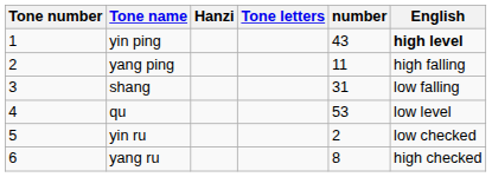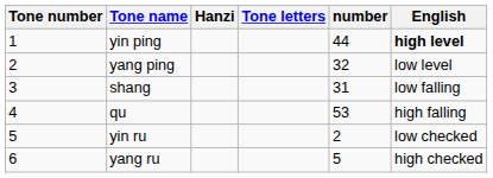yin ping | number: 43 -> 44
yang ping | number: 11 -> 32
yang ping | English: high falling -> low level
qu | English: low level -> high falling
yang ru | number: 8 -> 5
